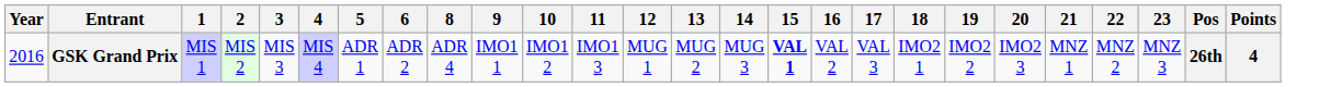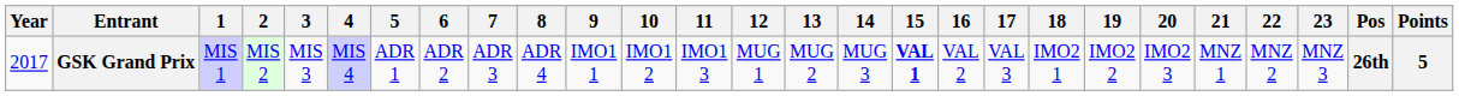+ column: 7 | ADR 3
GSK Grand Prix | Year: 2016 -> 2017
GSK Grand Prix | Points: 4 -> 5
